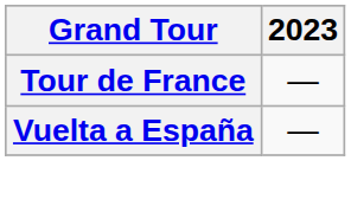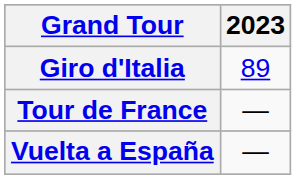+ row: Giro d'Italia | 89
